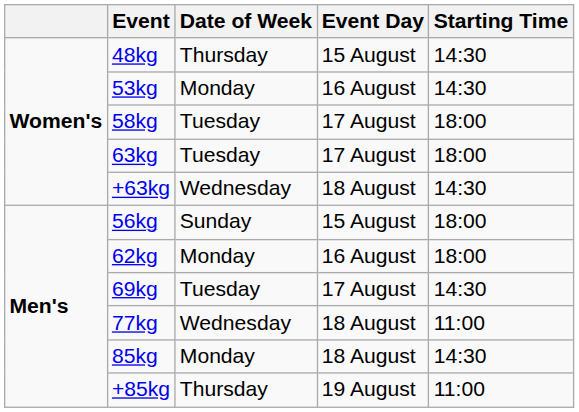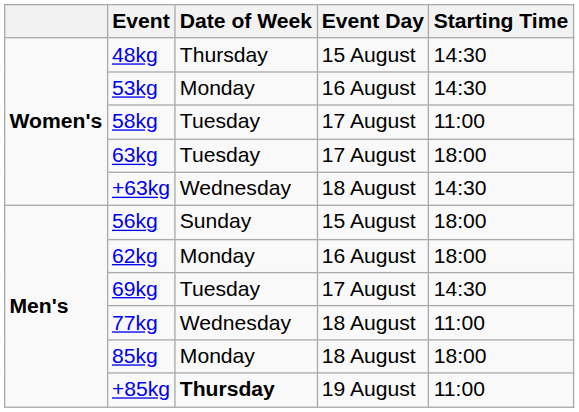58kg | Starting Time: 18:00 -> 11:00
85kg | Starting Time: 14:30 -> 18:00
+85kg | Date of Week: normal -> bold
